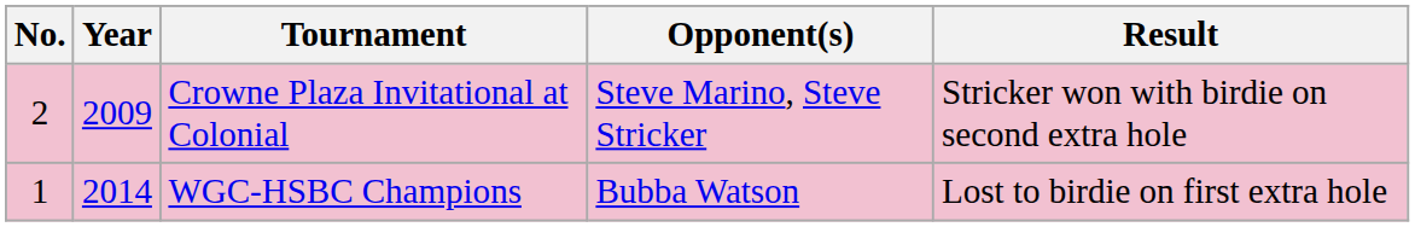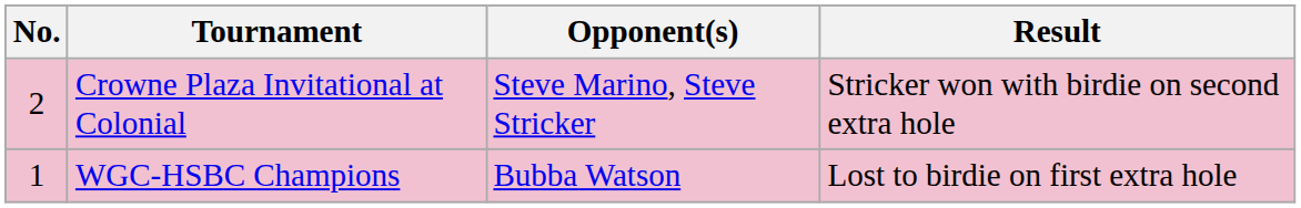- column: Year | 2009 | 2014
